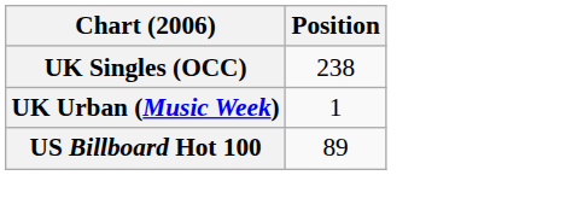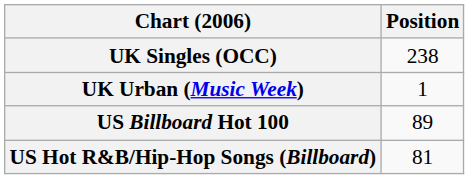+ row: US Hot R&B/Hip-Hop Songs (Billboard) | 81
